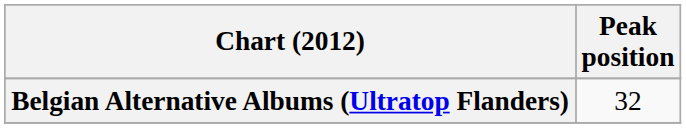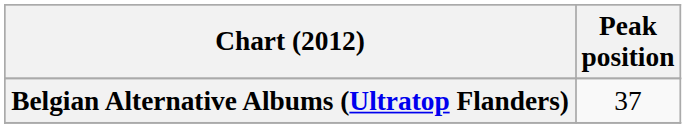Belgian Alternative Albums (Ultratop Flanders) | Peak position: 32 -> 37
